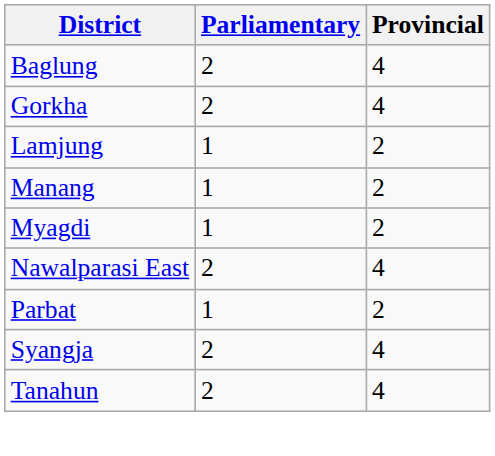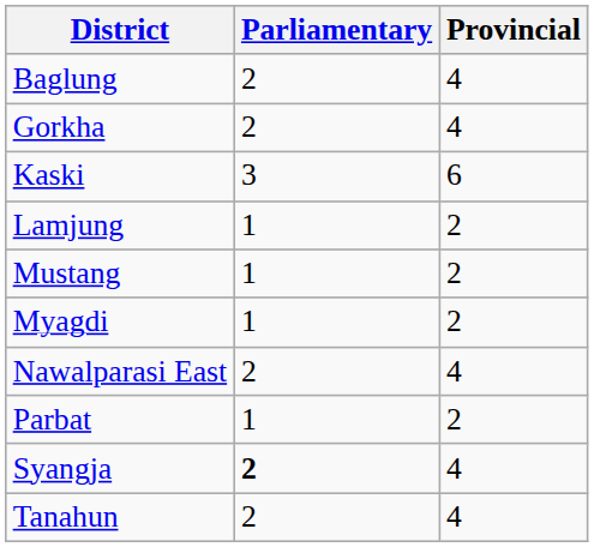+ row: Kaski | 3 | 6
- row: Manang | 1 | 2
+ row: Mustang | 1 | 2
Syangja | Parliamentary: normal -> bold
